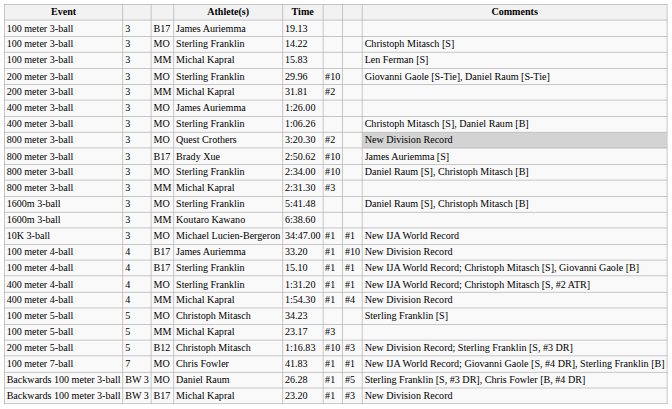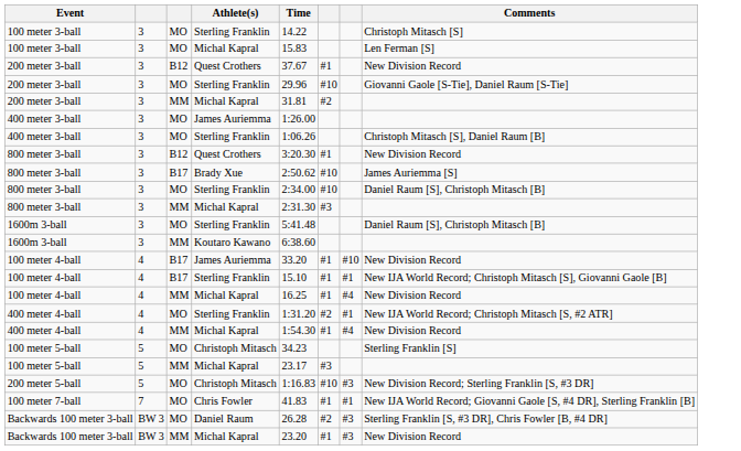- row: 100 meter 3-ball | 3 | B17 | James Auriemma | 19.13
100 meter 3-ball / Michal Kapral | column 3: MM -> MO
+ row: 200 meter 3-ball | 3 | B12 | Quest Crothers | 37.67 | #1 | New Division Record
800 meter 3-ball / Quest Crothers | column 3: MO -> B12
800 meter 3-ball / Quest Crothers | column 6: #2 -> #1
800 meter 3-ball / Quest Crothers | Comments: lightgrey background -> no background
- row: 10K 3-ball | 3 | MO | Michael Lucien-Bergeron | 34:47.00 | #1 | #1 | New IJA World Record
+ row: 100 meter 4-ball | 4 | MM | Michal Kapral | 16.25 | #1 | #4 | New Division Record
400 meter 4-ball / Sterling Franklin | column 6: #1 -> #2
200 meter 5-ball | column 3: B12 -> MO
Backwards 100 meter 3-ball / Daniel Raum | column 6: #1 -> #2
Backwards 100 meter 3-ball / Daniel Raum | column 7: #5 -> #3
Backwards 100 meter 3-ball / Michal Kapral | column 3: B17 -> MM
